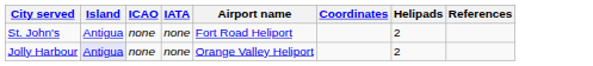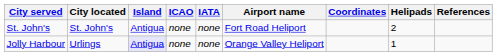+ column: City located | St. John's | Urlings
Jolly Harbour | Helipads: 2 -> 1
